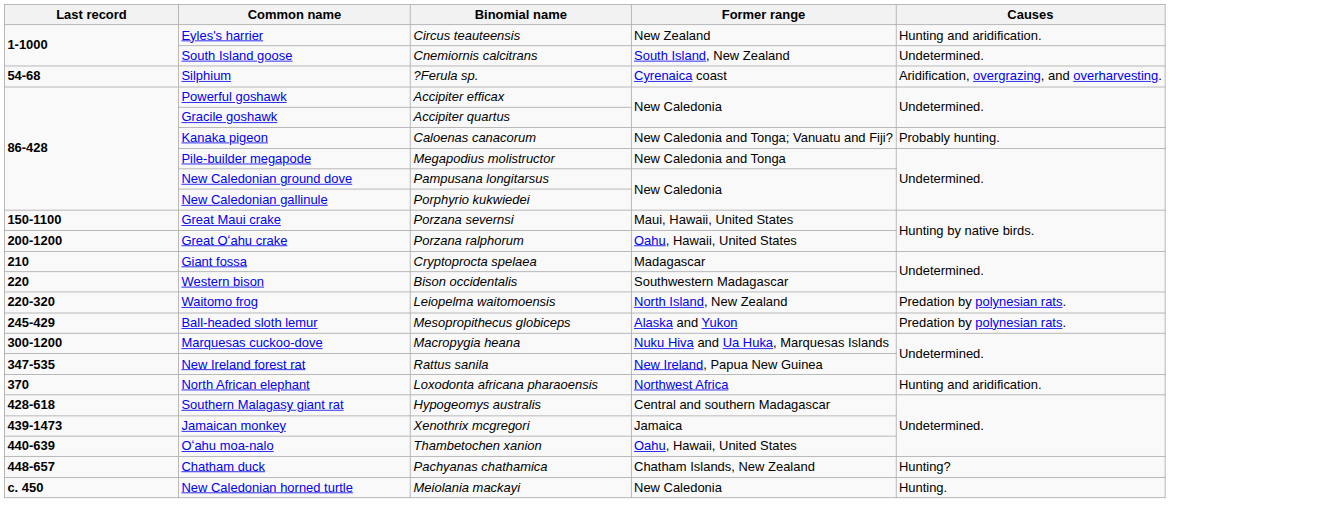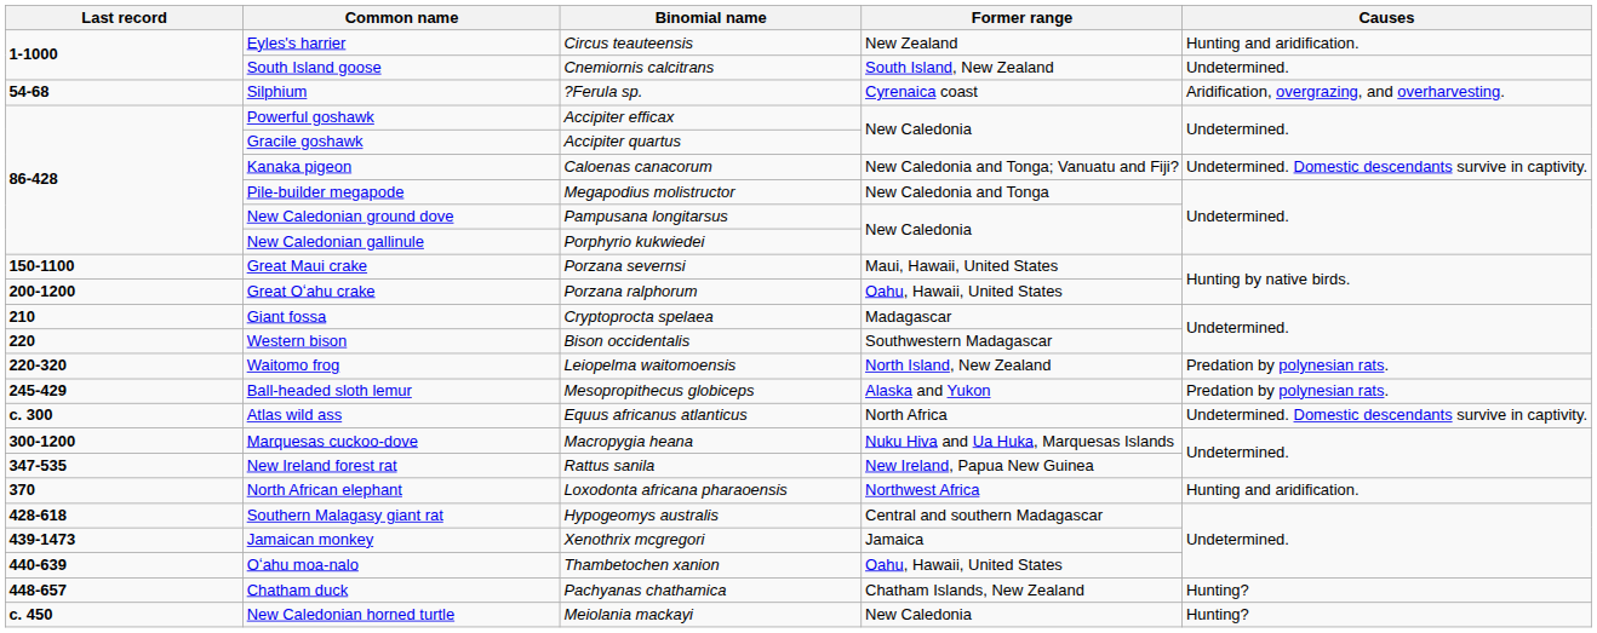Kanaka pigeon | Causes: Probably hunting. -> Undetermined. Domestic descendants survive in captivity.
+ row: c. 300 | Atlas wild ass | Equus africanus atlanticus | North Africa | Undetermined. Domestic descendants survive in captivity.
New Caledonian horned turtle | Causes: Hunting. -> Hunting?
